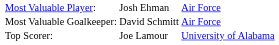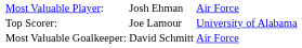rows swapped: Most Valuable Goalkeeper: <-> Top Scorer:
